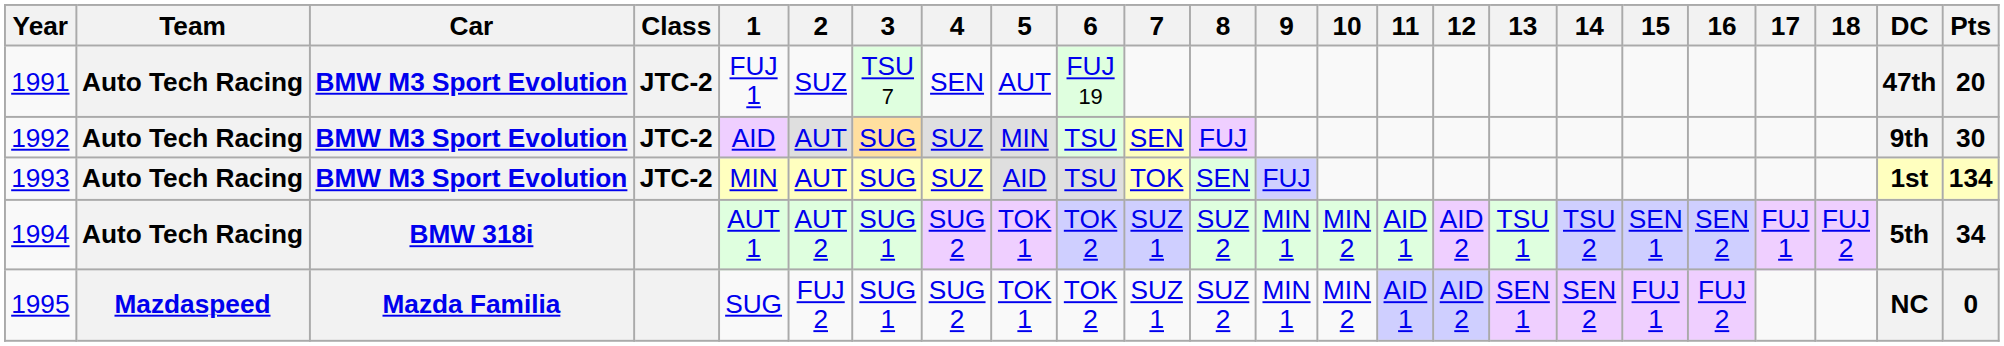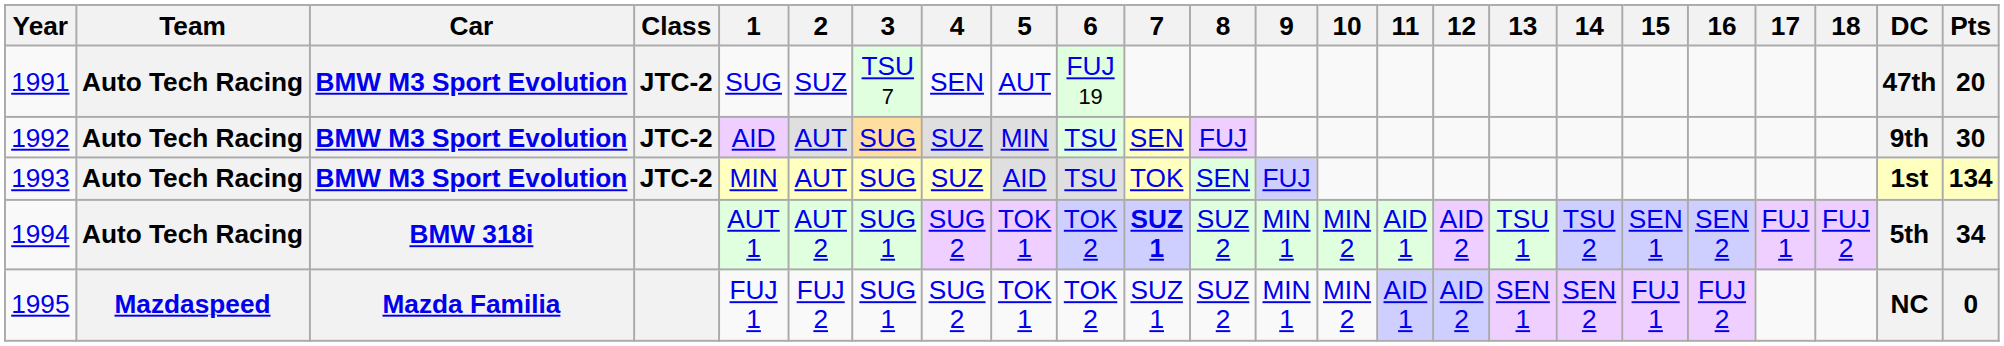1991 | 1: FUJ 1 -> SUG
1994 | 7: normal -> bold
1995 | 1: SUG -> FUJ 1
